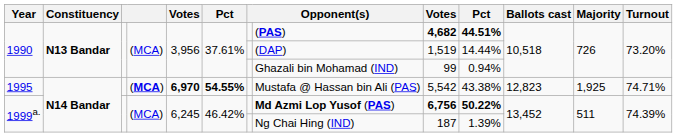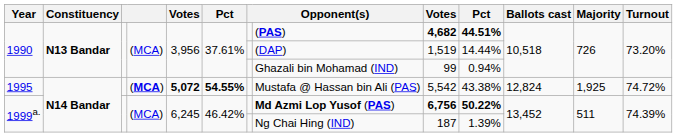1995 | column 5: 6,970 -> 5,072
1995 | Ballots cast: 12,823 -> 12,824
1995 | Turnout: 74.71% -> 74.72%
